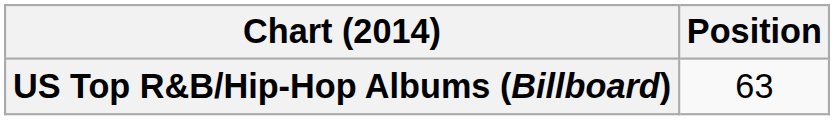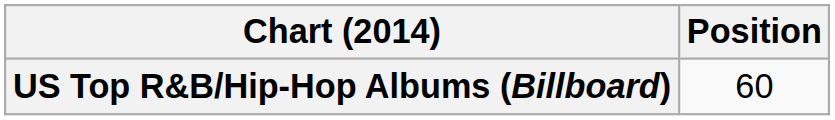US Top R&B/Hip-Hop Albums (Billboard) | Position: 63 -> 60
